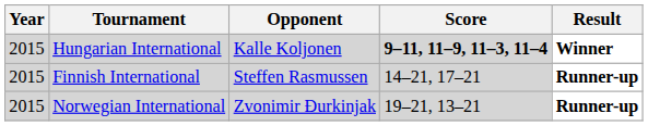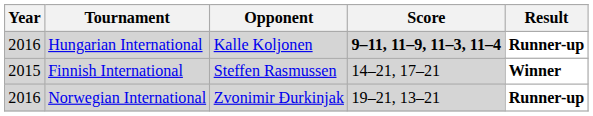Hungarian International | Year: 2015 -> 2016
Hungarian International | Result: Winner -> Runner-up
Finnish International | Result: Runner-up -> Winner
Norwegian International | Year: 2015 -> 2016
